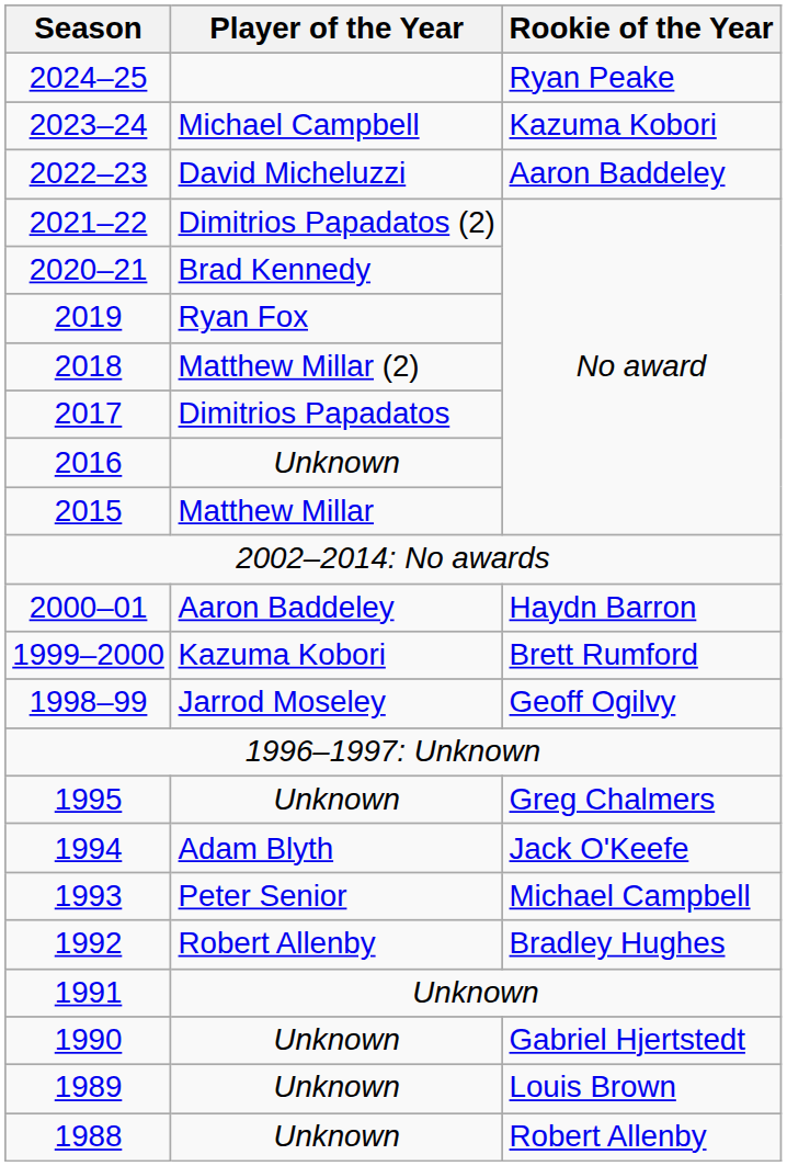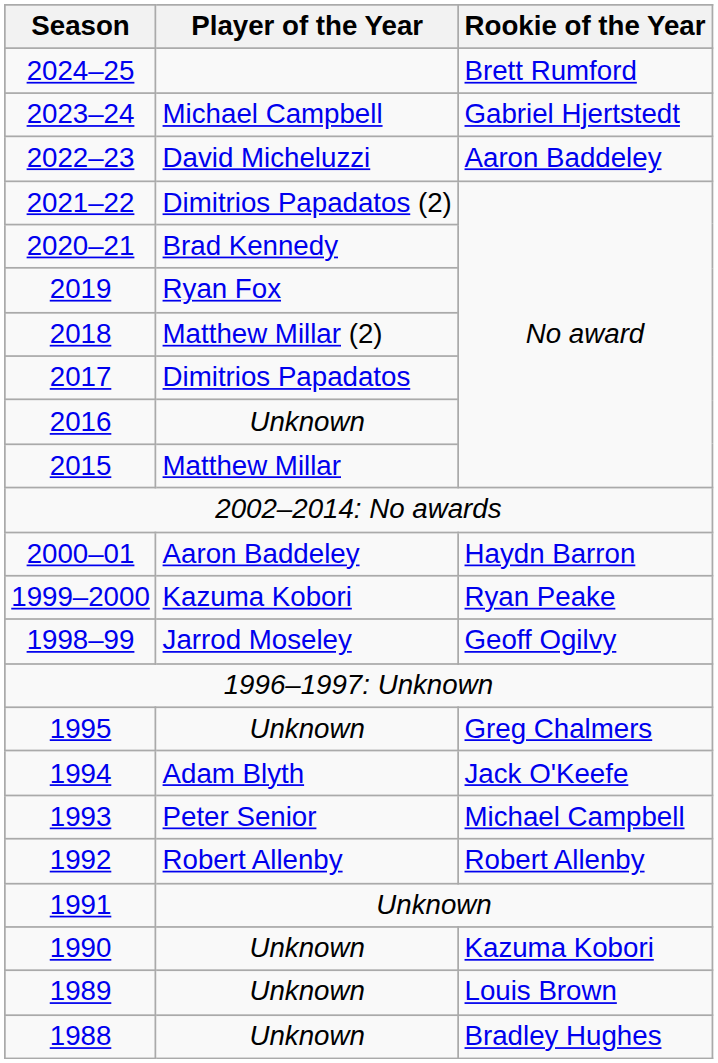2024–25 | Rookie of the Year: Ryan Peake -> Brett Rumford
2023–24 | Rookie of the Year: Kazuma Kobori -> Gabriel Hjertstedt
1999–2000 | Rookie of the Year: Brett Rumford -> Ryan Peake
1992 | Rookie of the Year: Bradley Hughes -> Robert Allenby
1990 | Rookie of the Year: Gabriel Hjertstedt -> Kazuma Kobori
1988 | Rookie of the Year: Robert Allenby -> Bradley Hughes
